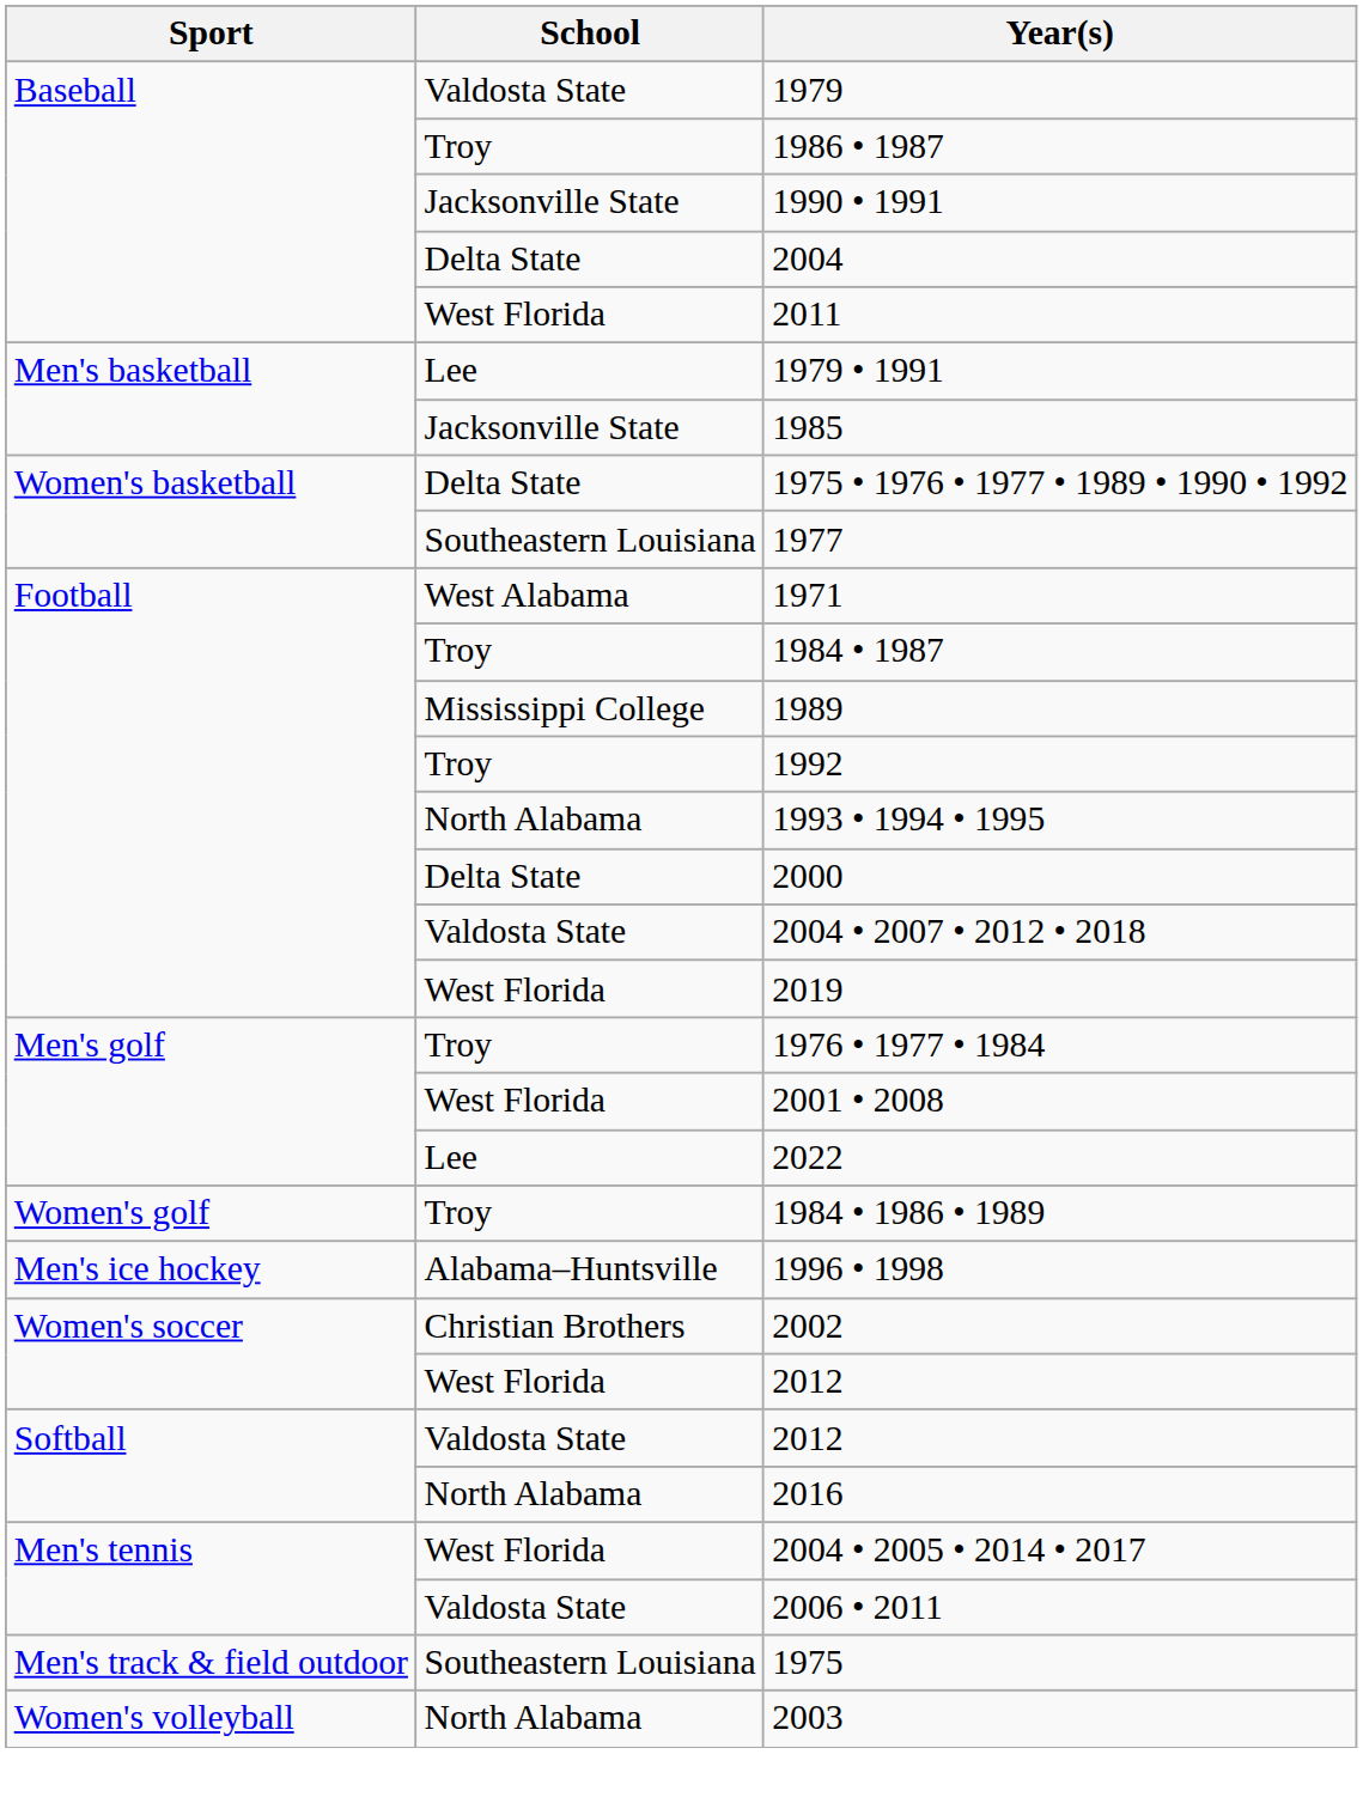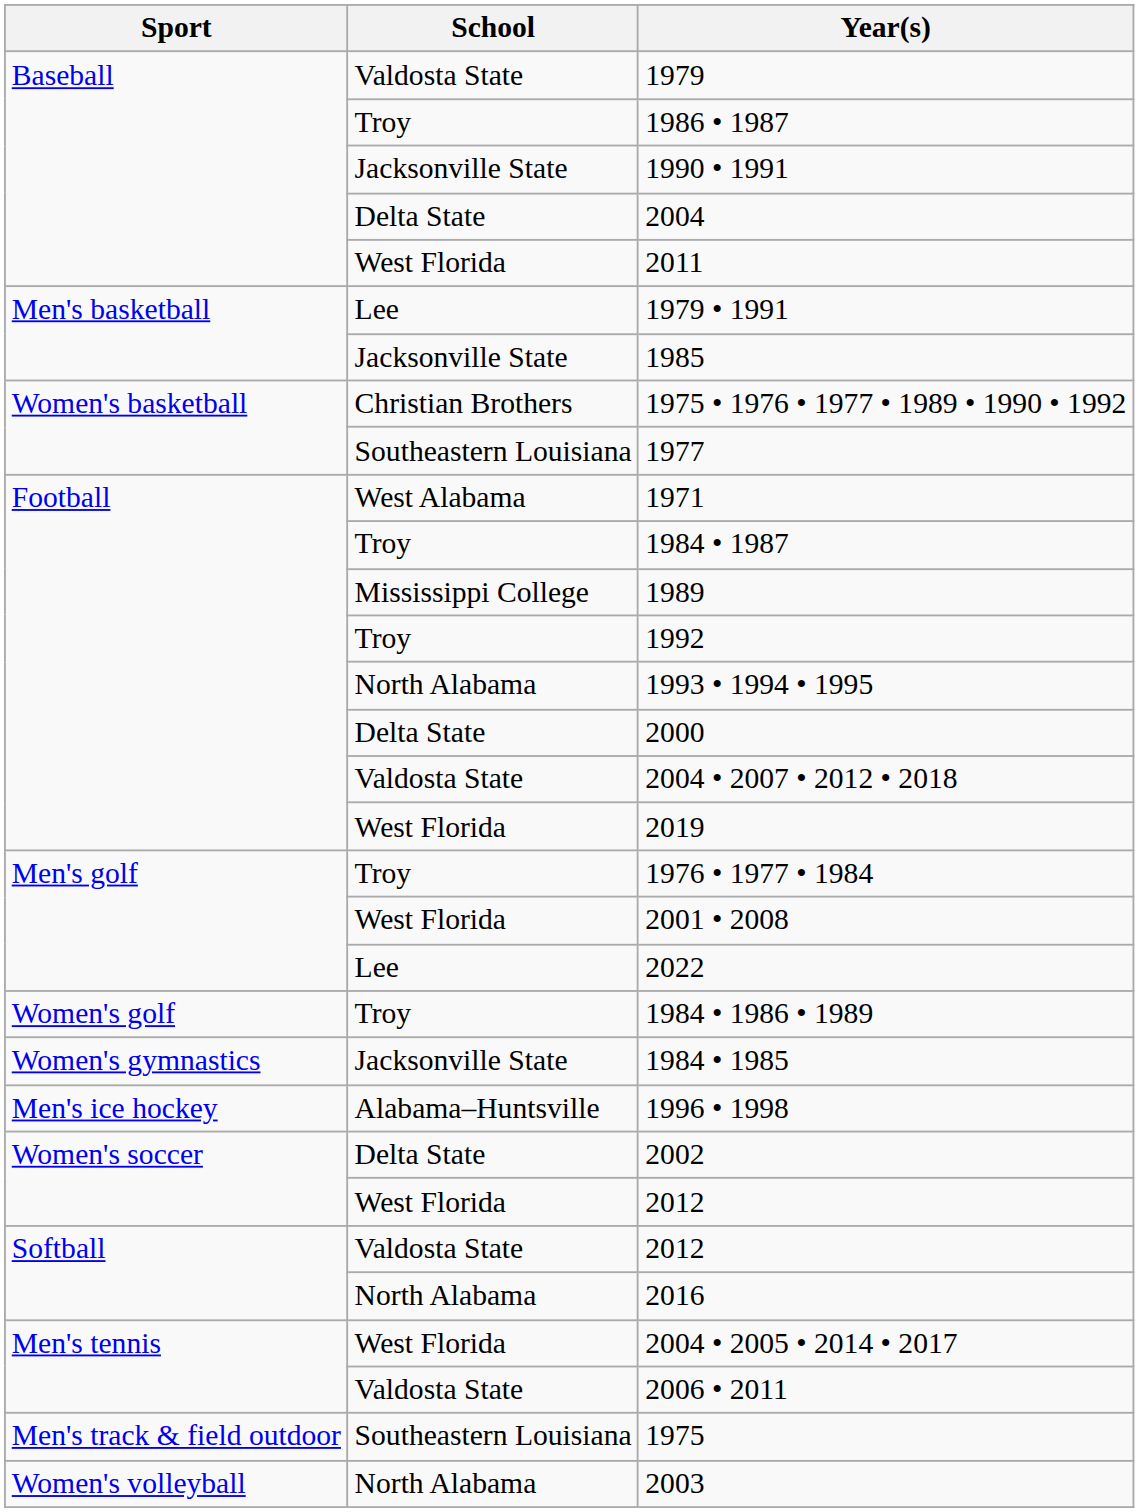1975 • 1976 • 1977 • 1989 • 1990 • 1992 | School: Delta State -> Christian Brothers
+ row: Women's gymnastics | Jacksonville State | 1984 • 1985
2002 | School: Christian Brothers -> Delta State
